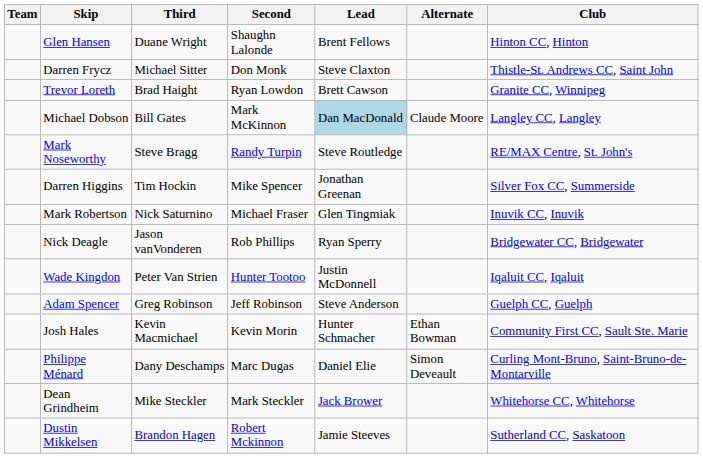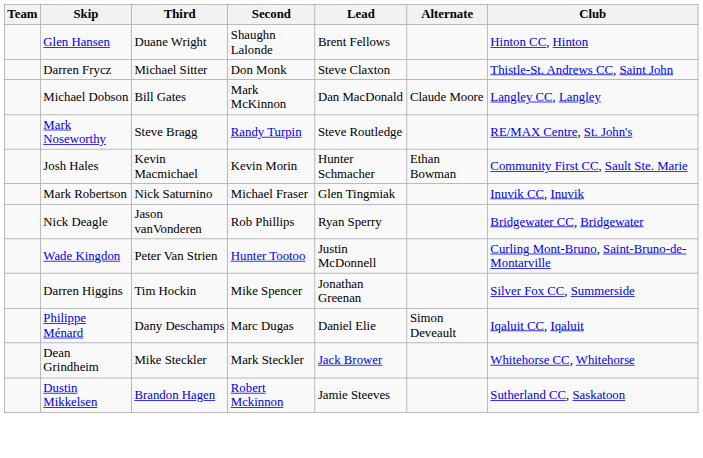- row: Trevor Loreth | Brad Haight | Ryan Lowdon | Brett Cawson | Granite CC, Winnipeg
Michael Dobson | Lead: lightblue background -> no background
rows swapped: Josh Hales <-> Darren Higgins
Wade Kingdon | Club: Iqaluit CC, Iqaluit -> Curling Mont-Bruno, Saint-Bruno-de-Montarville
- row: Adam Spencer | Greg Robinson | Jeff Robinson | Steve Anderson | Guelph CC, Guelph
Philippe Ménard | Club: Curling Mont-Bruno, Saint-Bruno-de-Montarville -> Iqaluit CC, Iqaluit
